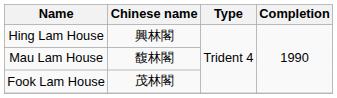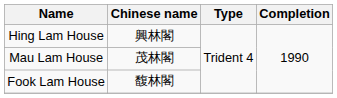Mau Lam House | Chinese name: 馥林閣 -> 茂林閣
Fook Lam House | Chinese name: 茂林閣 -> 馥林閣
